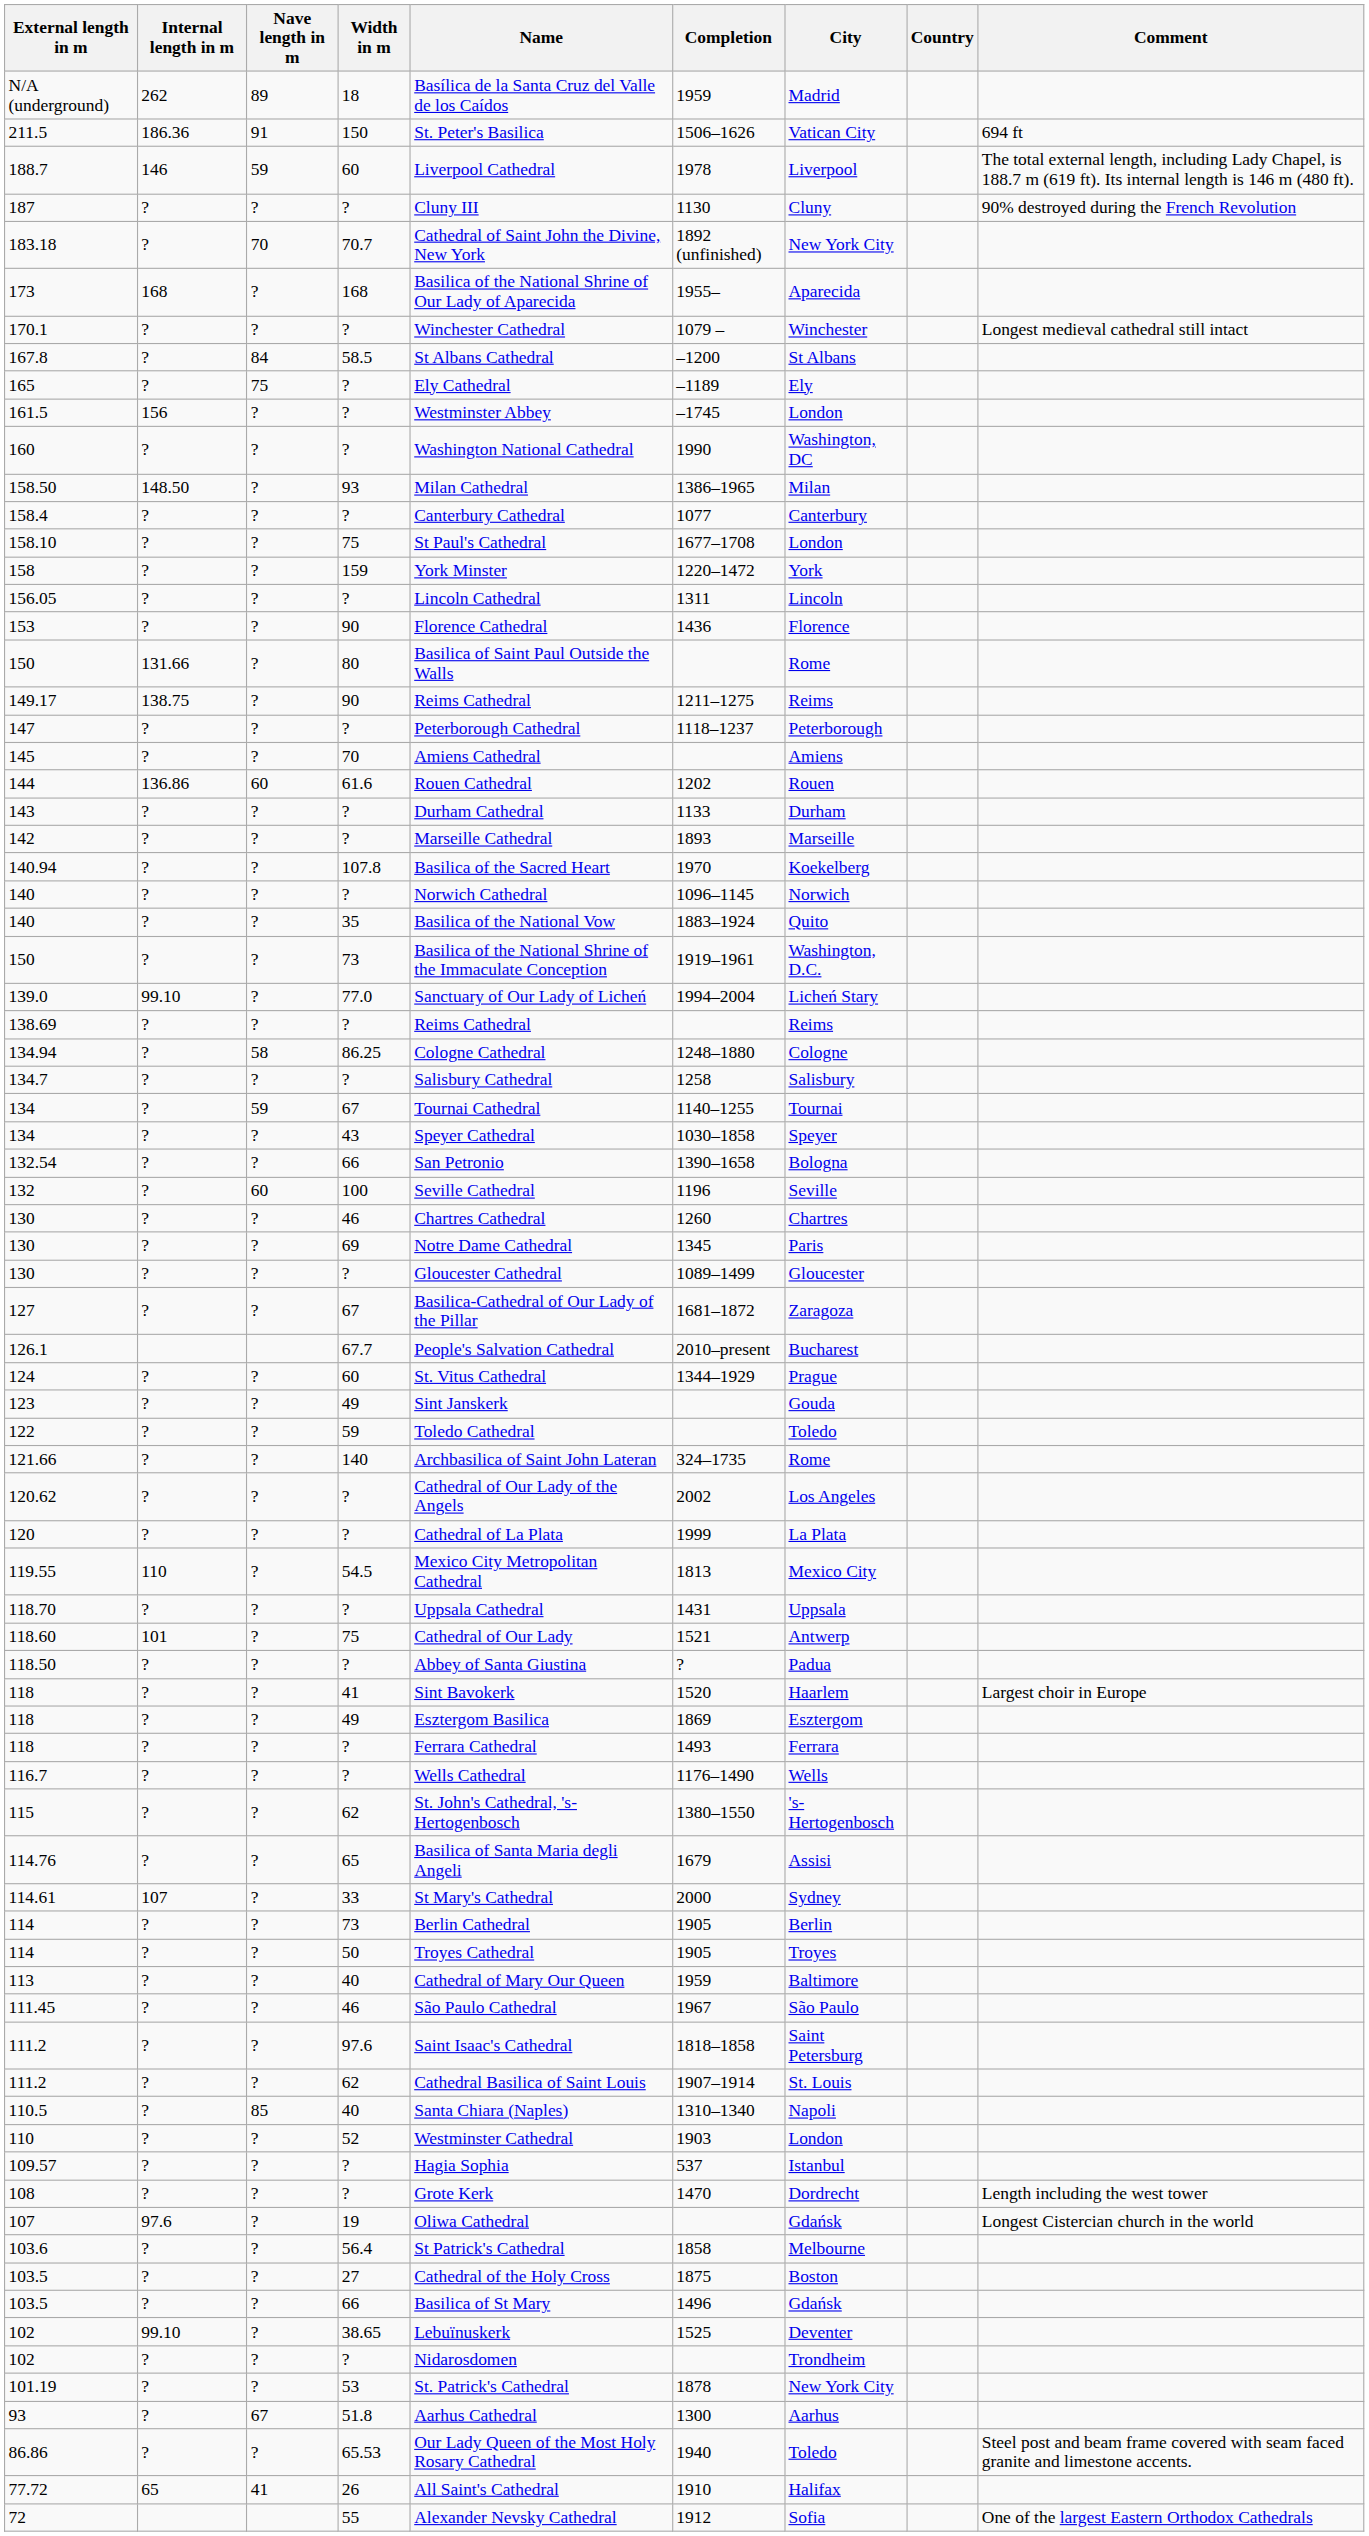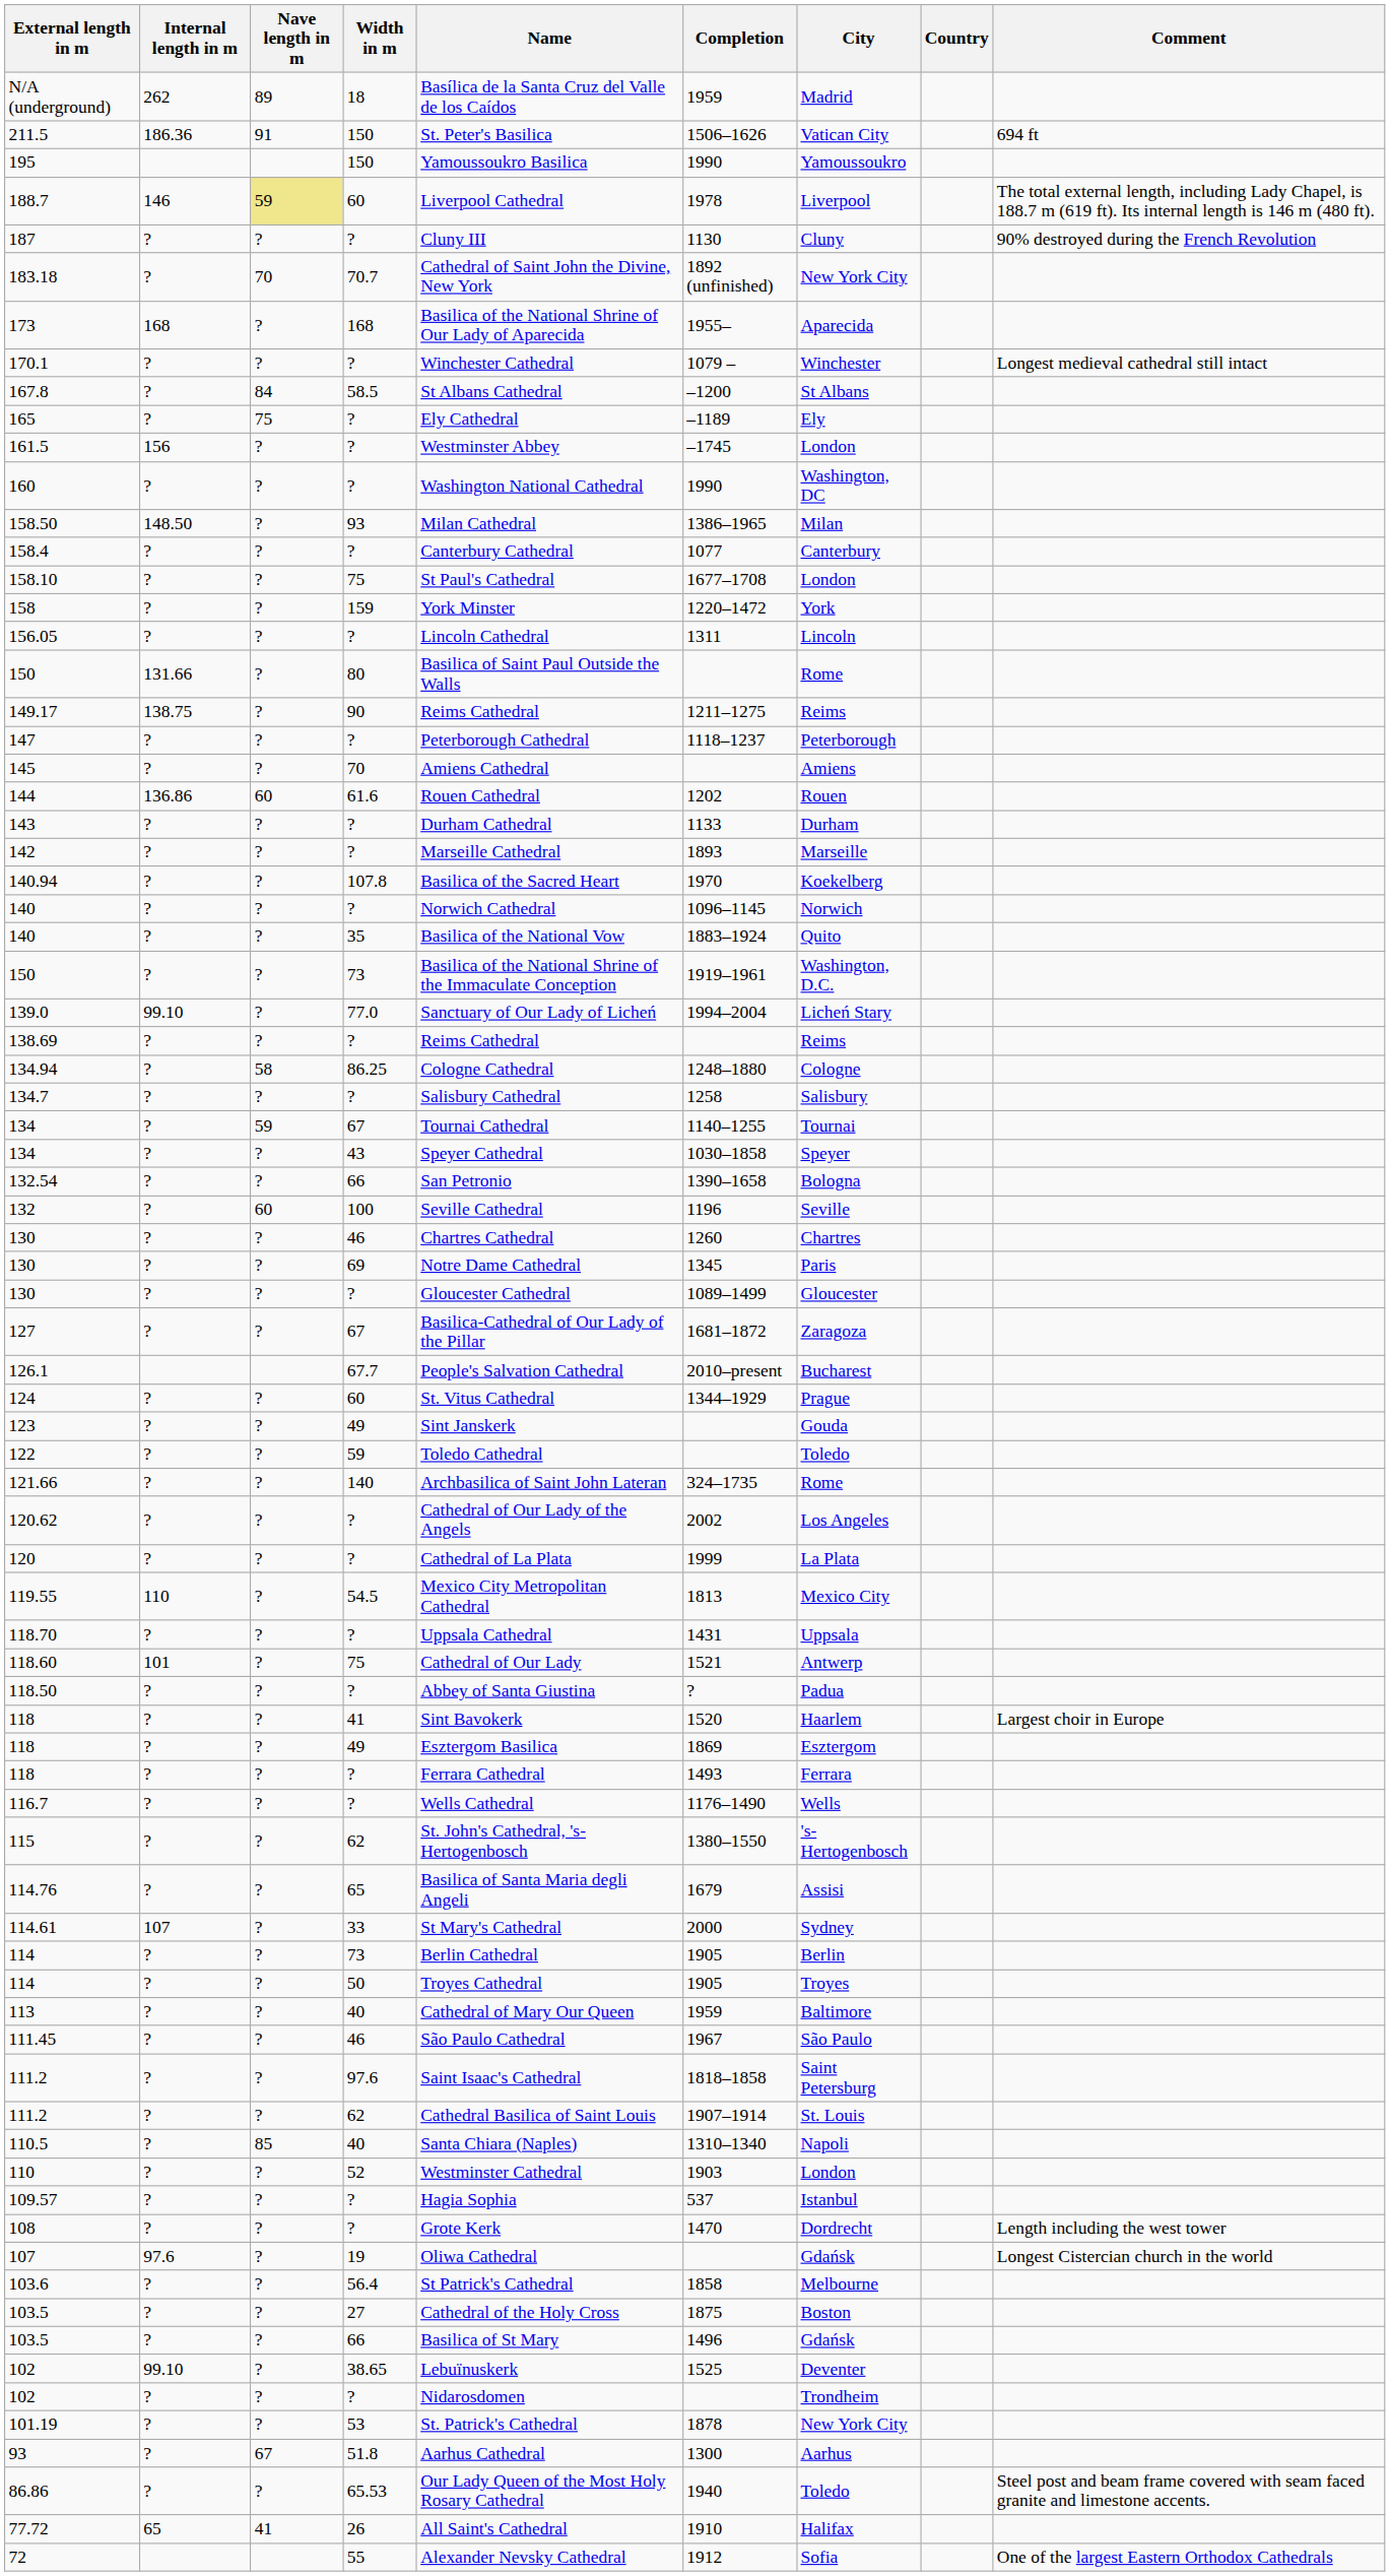+ row: 195 | 150 | Yamoussoukro Basilica | 1990 | Yamoussoukro
188.7 | Nave length in m: no background -> khaki background
- row: 153 | ? | ? | 90 | Florence Cathedral | 1436 | Florence
